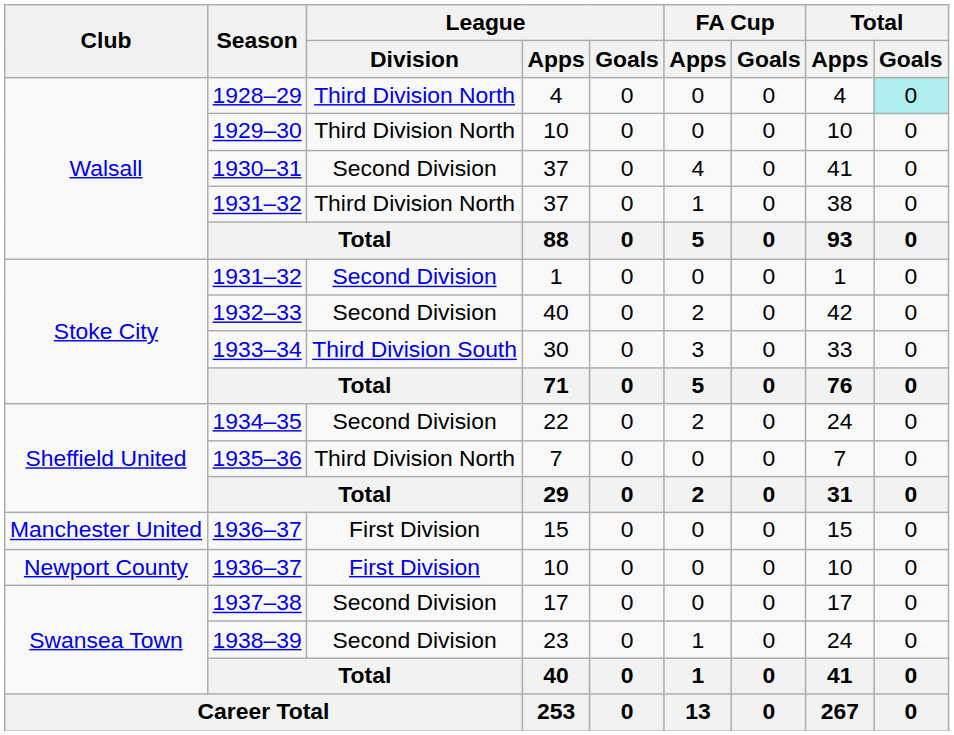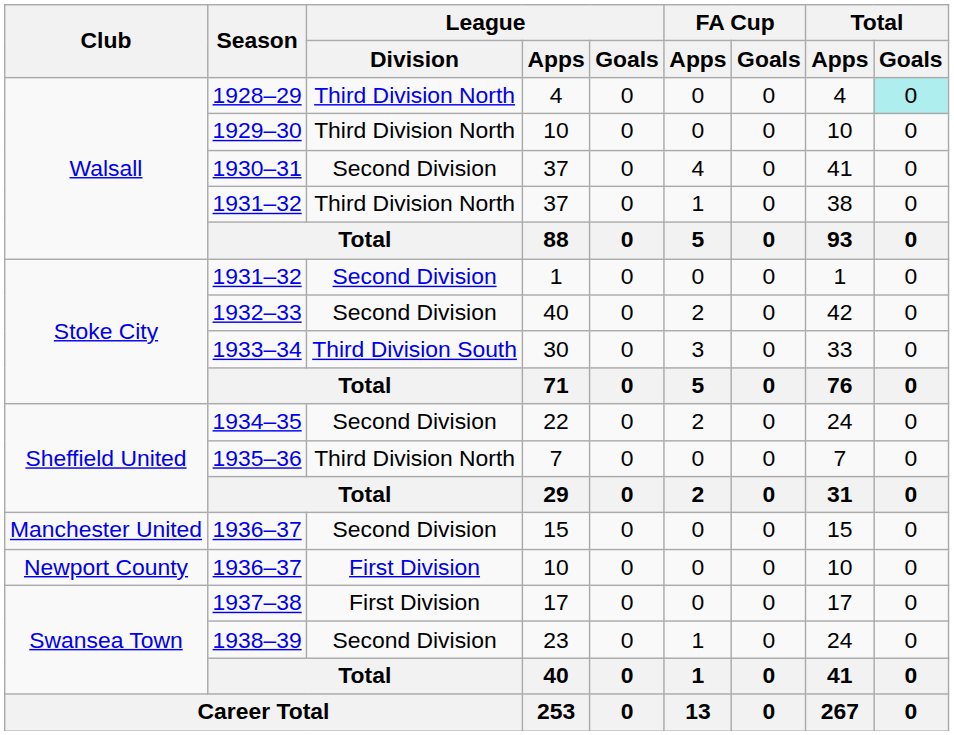1936–37 / 15 | League / Division: First Division -> Second Division
1937–38 | League / Division: Second Division -> First Division
